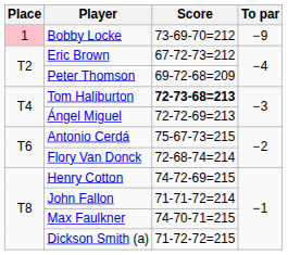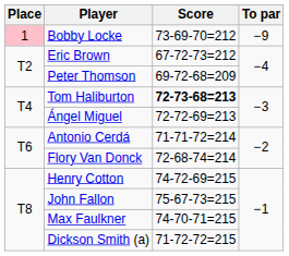Antonio Cerdá | Score: 75-67-73=215 -> 71-71-72=214
John Fallon | Score: 71-71-72=214 -> 75-67-73=215
